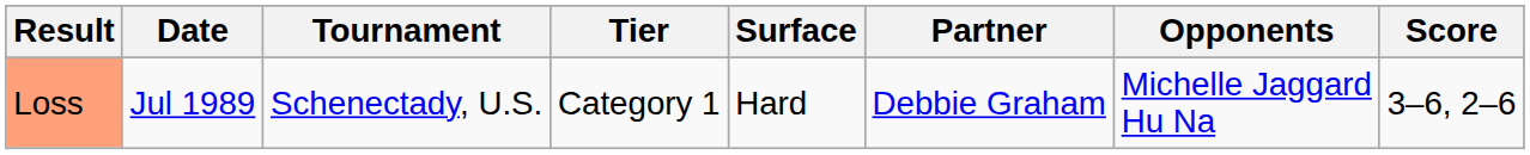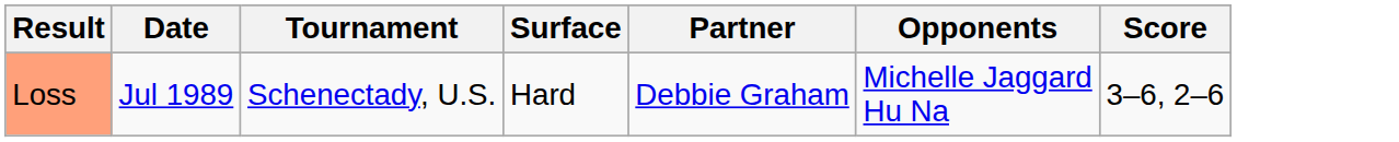- column: Tier | Category 1
